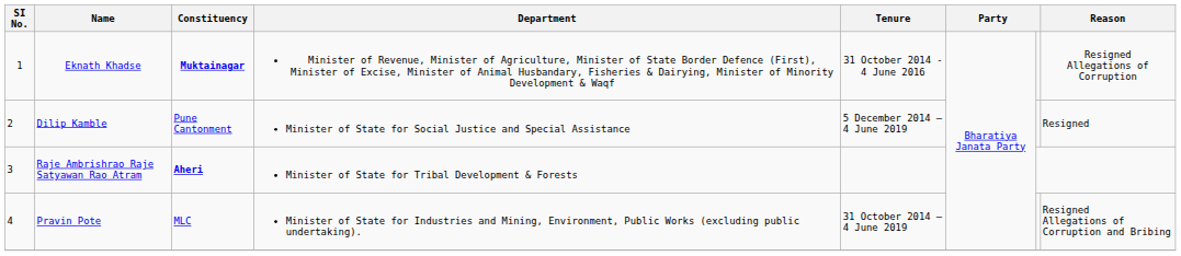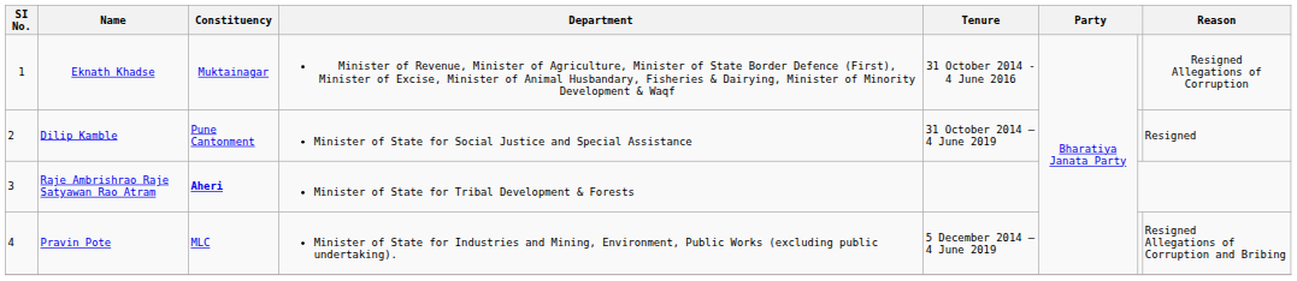Eknath Khadse | Constituency: bold -> normal
Dilip Kamble | Tenure: 5 December 2014 – 4 June 2019 -> 31 October 2014 – 4 June 2019
Pravin Pote | Tenure: 31 October 2014 – 4 June 2019 -> 5 December 2014 – 4 June 2019
